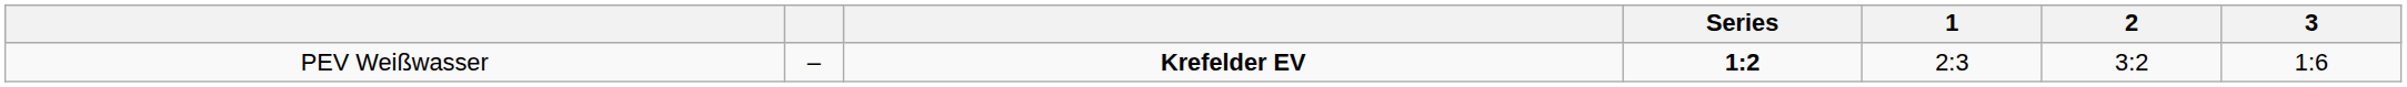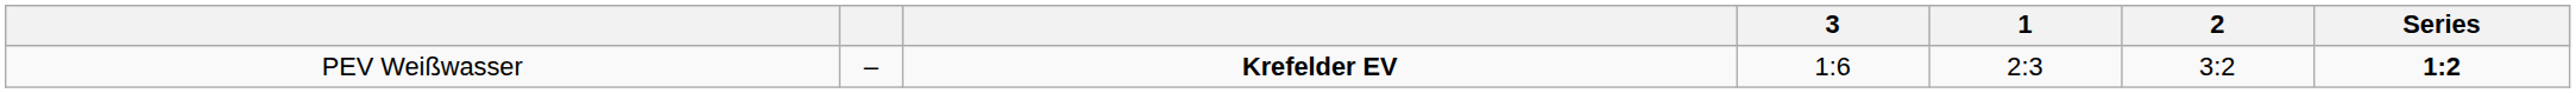columns swapped: Series <-> 3
